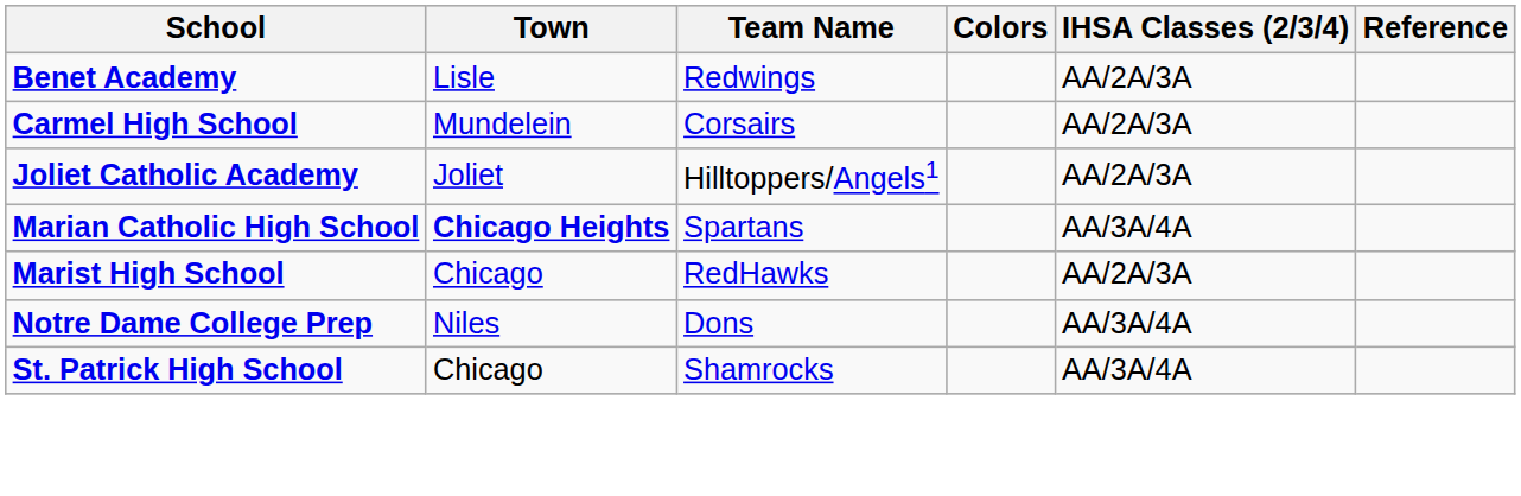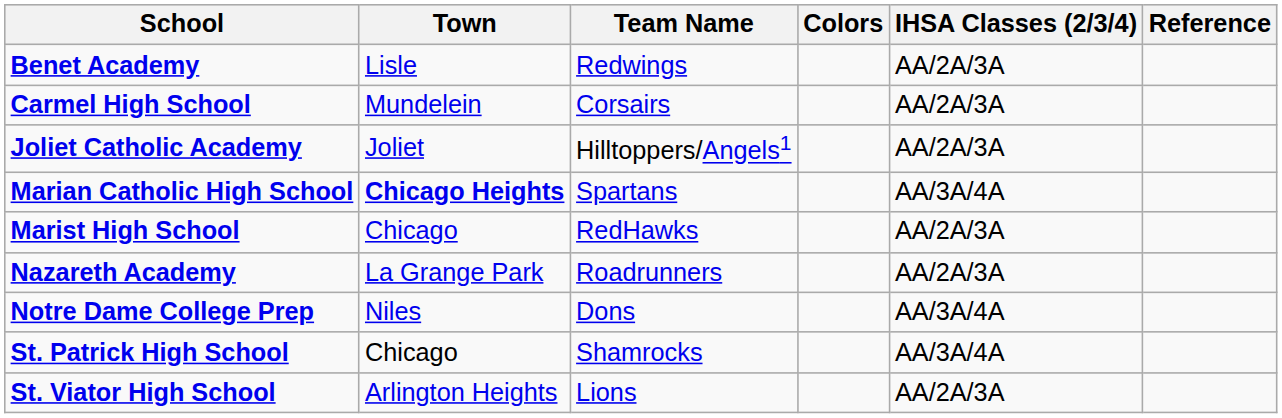+ row: Nazareth Academy | La Grange Park | Roadrunners | AA/2A/3A
+ row: St. Viator High School | Arlington Heights | Lions | AA/2A/3A
